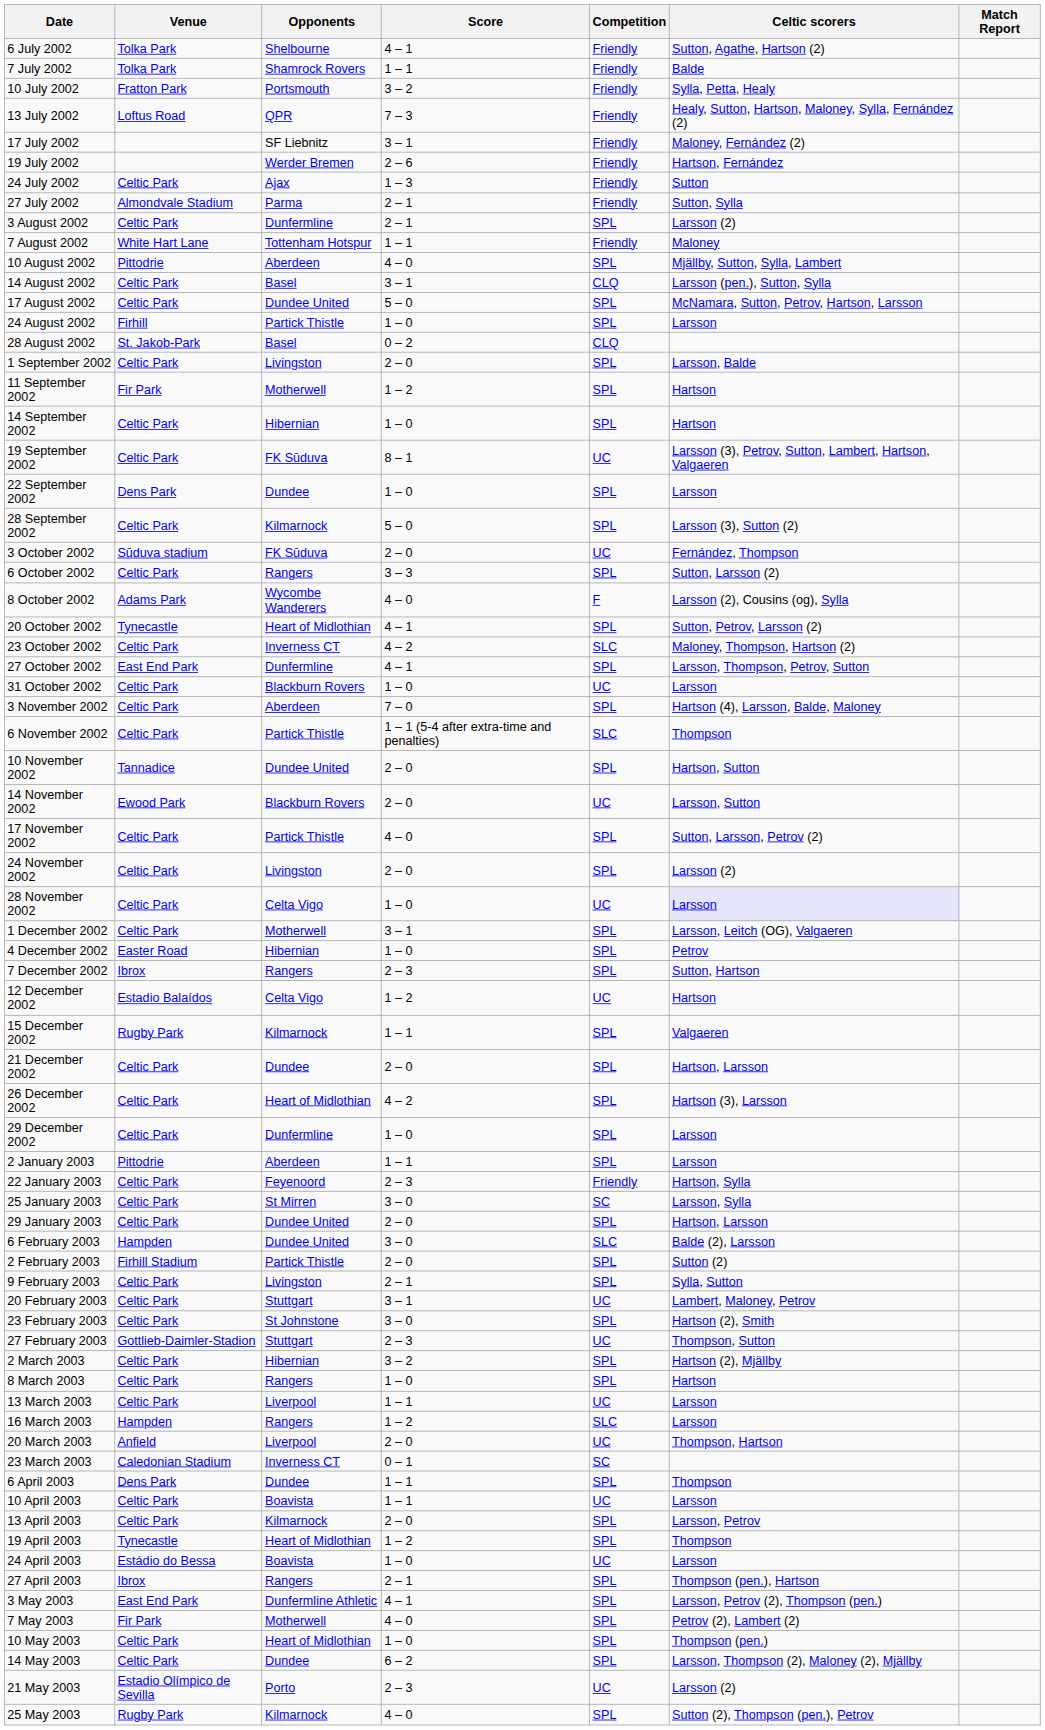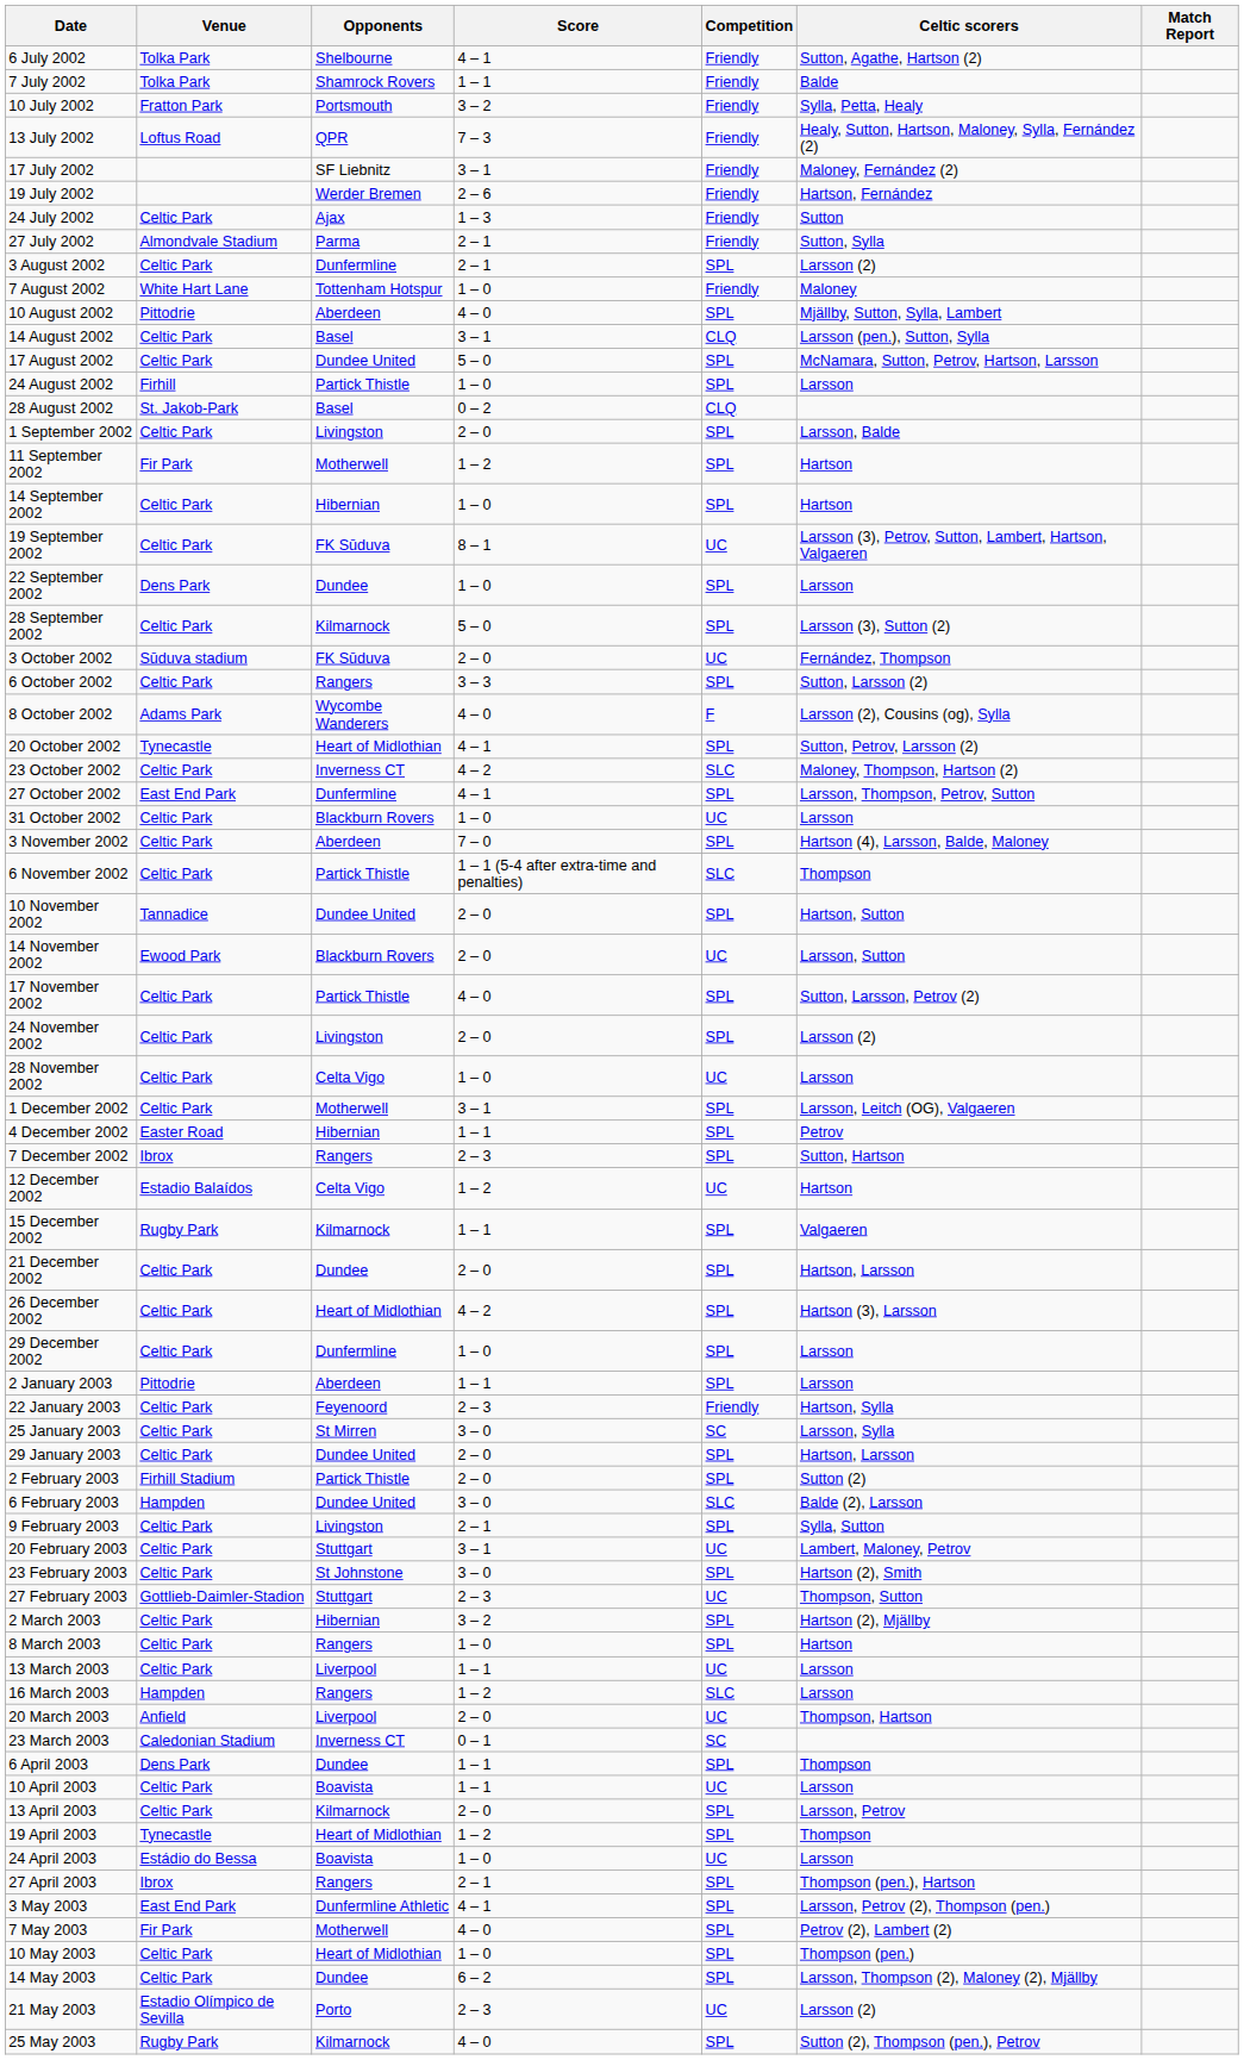7 August 2002 | Score: 1 – 1 -> 1 – 0
28 November 2002 | Celtic scorers: lavender background -> no background
4 December 2002 | Score: 1 – 0 -> 1 – 1
rows swapped: 2 February 2003 <-> 6 February 2003
